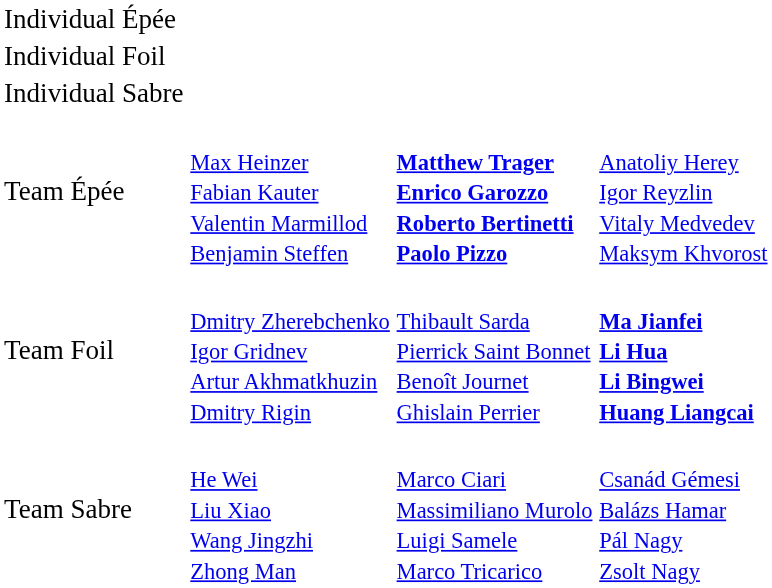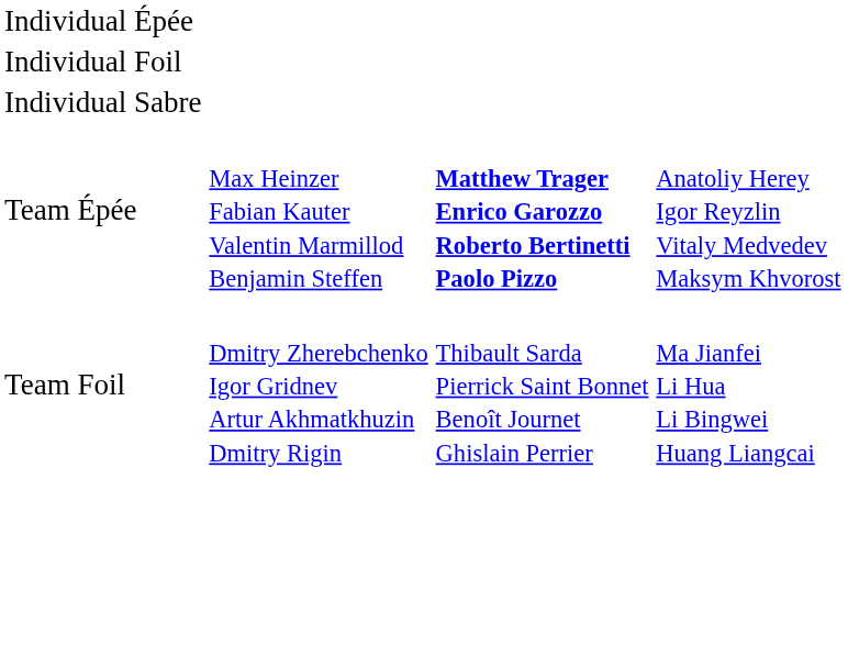Team Foil | column 4: bold -> normal
- row: Team Sabre | He Wei Liu Xiao Wang Jingzhi Zhong Man | Marco Ciari Massimiliano Murolo Luigi Samele Marco Tricarico | Csanád Gémesi Balázs Hamar Pál Nagy Zsolt Nagy
